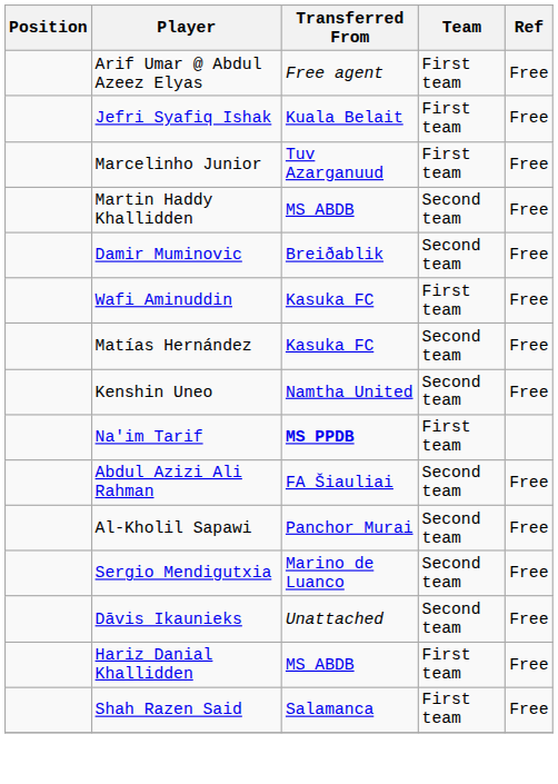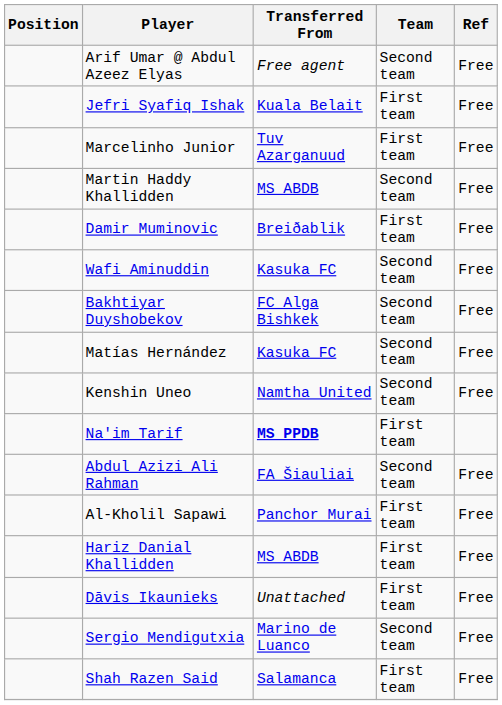Arif Umar @ Abdul Azeez Elyas | Team: First team -> Second team
Damir Muminovic | Team: Second team -> First team
Wafi Aminuddin | Team: First team -> Second team
+ row: Bakhtiyar Duyshobekov | FC Alga Bishkek | Second team | Free
Al-Kholil Sapawi | Team: Second team -> First team
rows swapped: Hariz Danial Khallidden <-> Sergio Mendigutxia
Dāvis Ikaunieks | Team: Second team -> First team
